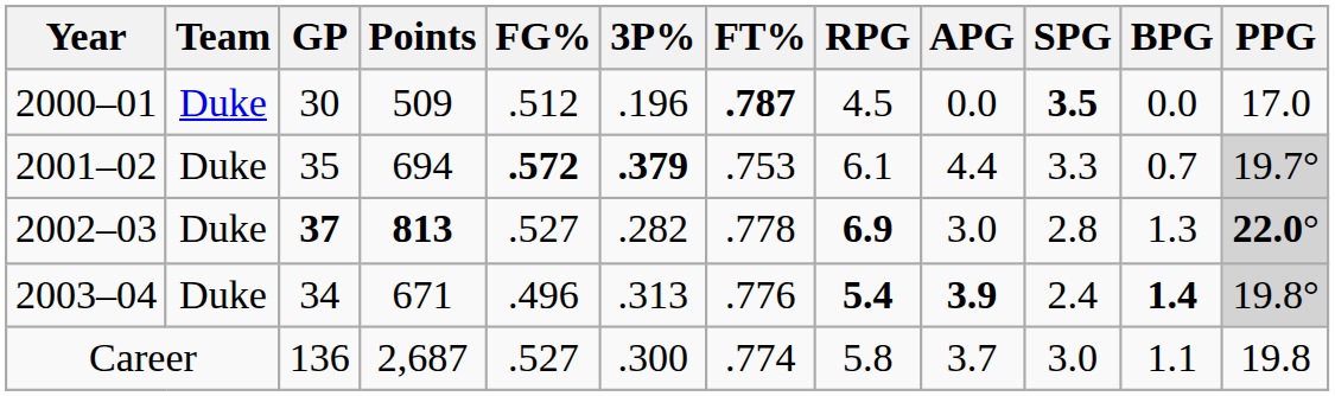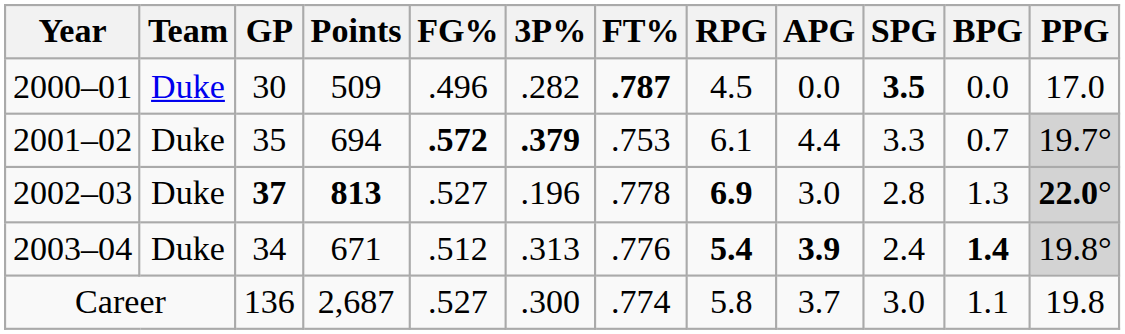2000–01 | FG%: .512 -> .496
2000–01 | 3P%: .196 -> .282
2002–03 | 3P%: .282 -> .196
2003–04 | FG%: .496 -> .512
